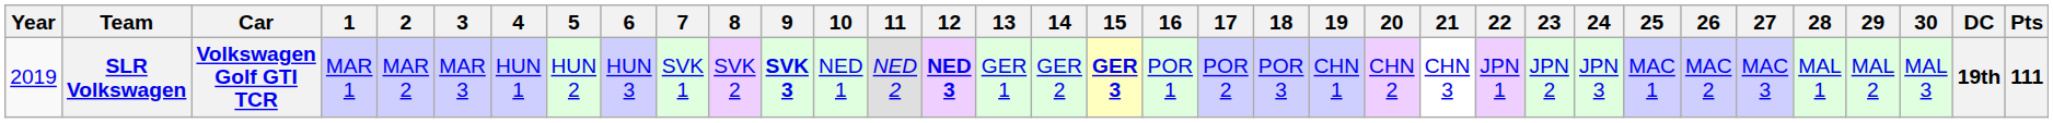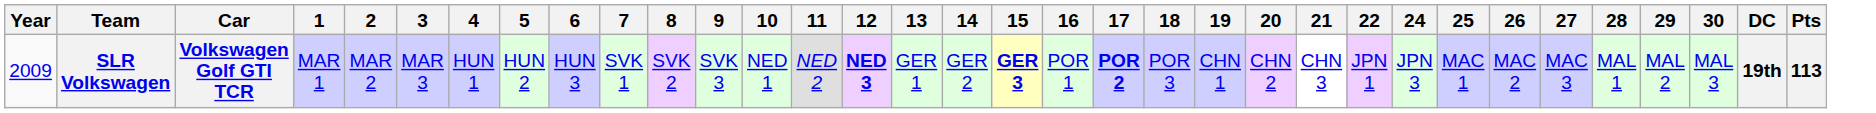- column: 23 | JPN 2
SLR Volkswagen | Year: 2019 -> 2009
SLR Volkswagen | 9: bold -> normal
SLR Volkswagen | 17: normal -> bold
SLR Volkswagen | Pts: 111 -> 113
